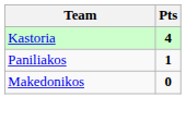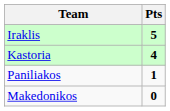+ row: Iraklis | 5
